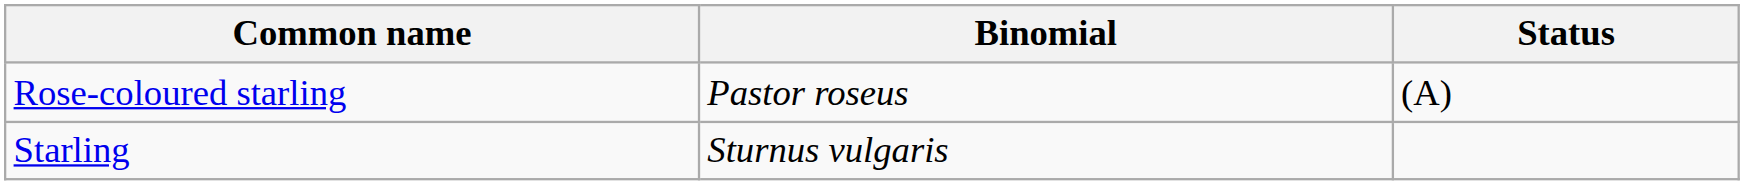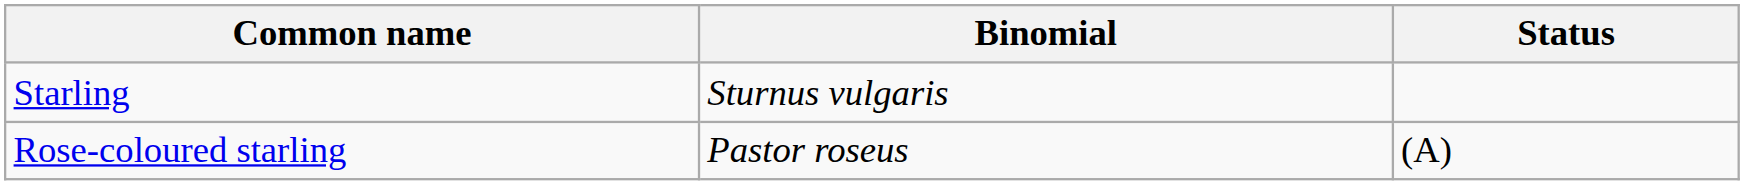rows swapped: Rose-coloured starling <-> Starling
